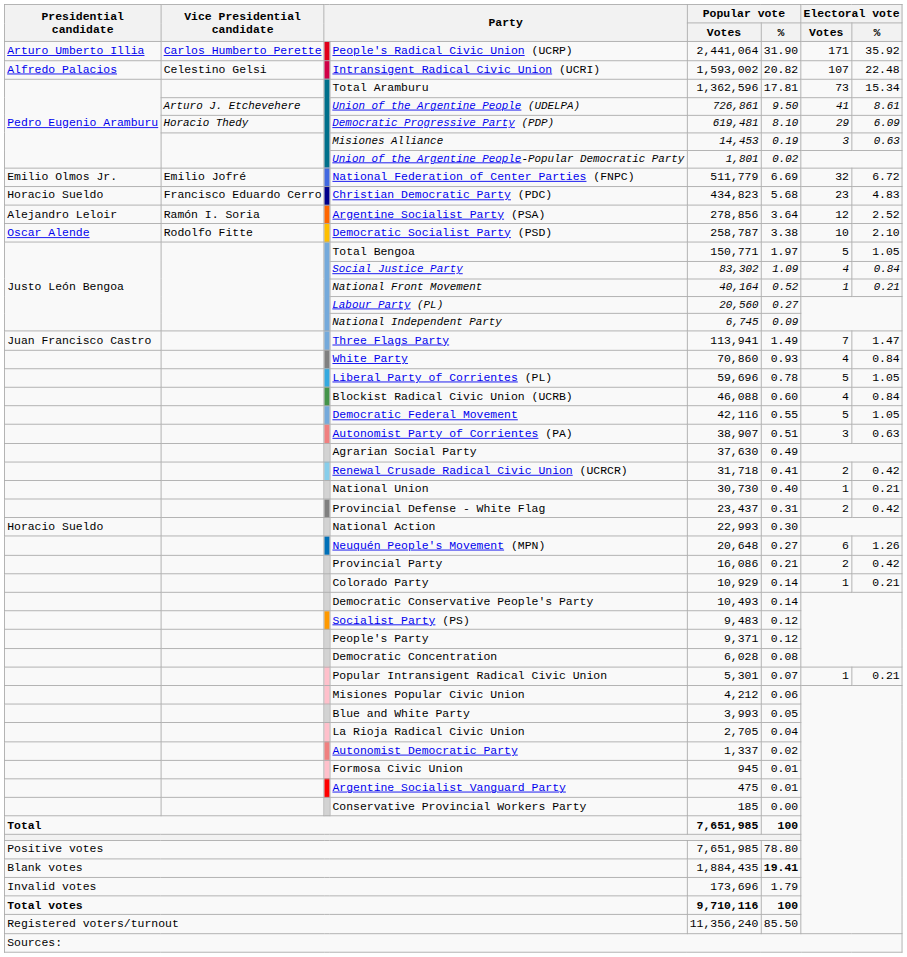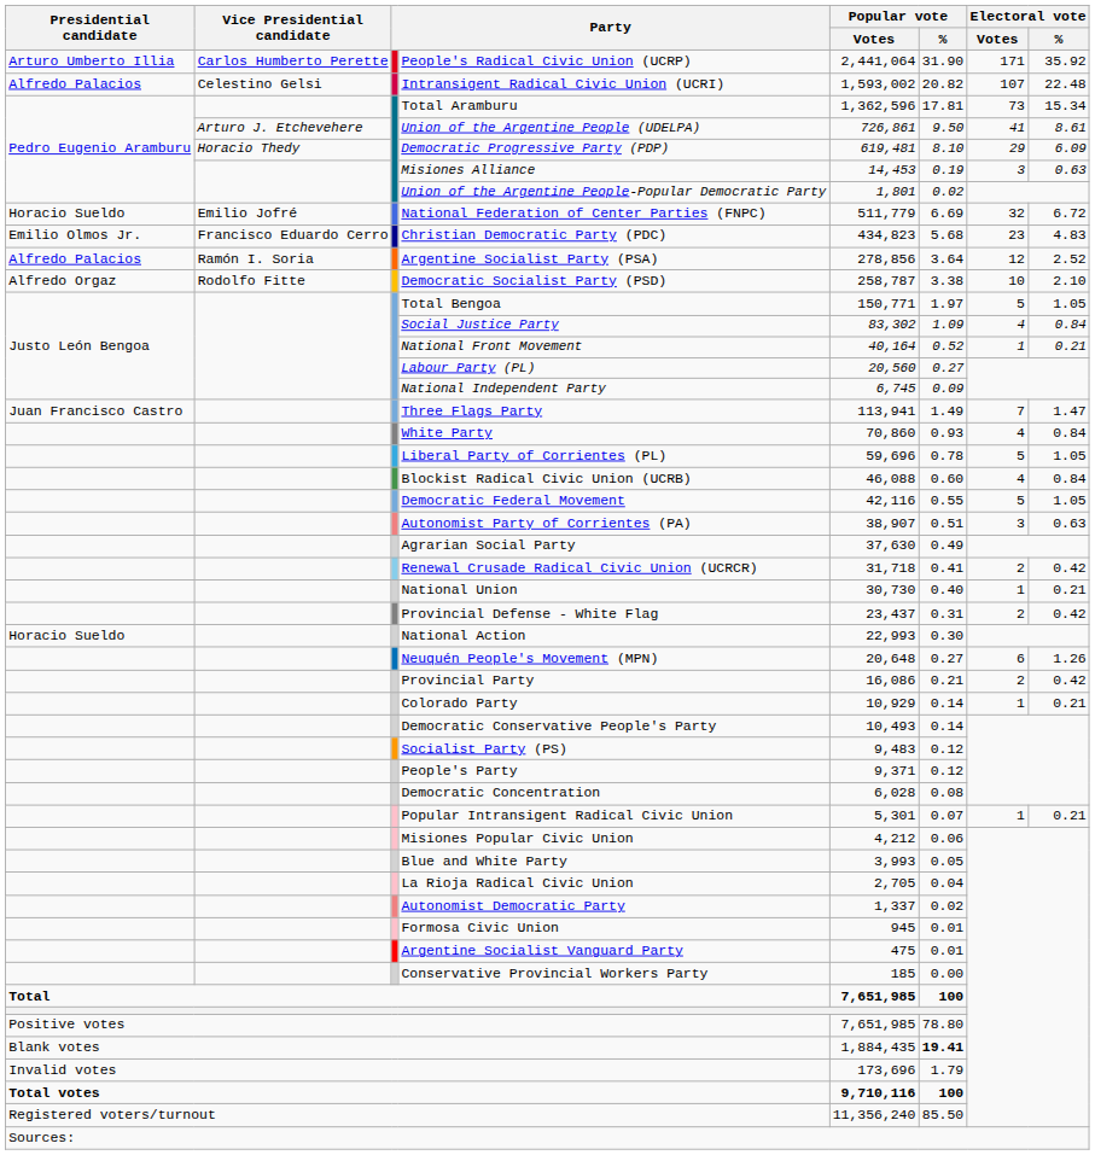National Federation of Center Parties (FNPC) | Presidential candidate: Emilio Olmos Jr. -> Horacio Sueldo
Christian Democratic Party (PDC) | Presidential candidate: Horacio Sueldo -> Emilio Olmos Jr.
Argentine Socialist Party (PSA) | Presidential candidate: Alejandro Leloir -> Alfredo Palacios
Democratic Socialist Party (PSD) | Presidential candidate: Oscar Alende -> Alfredo Orgaz
